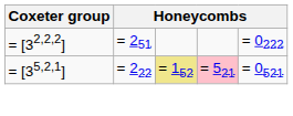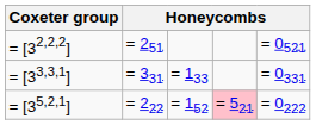= [32,2,2] | column 5: = 0222 -> = 0521
+ row: = [33,3,1] | = 331 | = 133 | = 0331
= [35,2,1] | column 3: khaki background -> no background
= [35,2,1] | column 5: = 0521 -> = 0222
